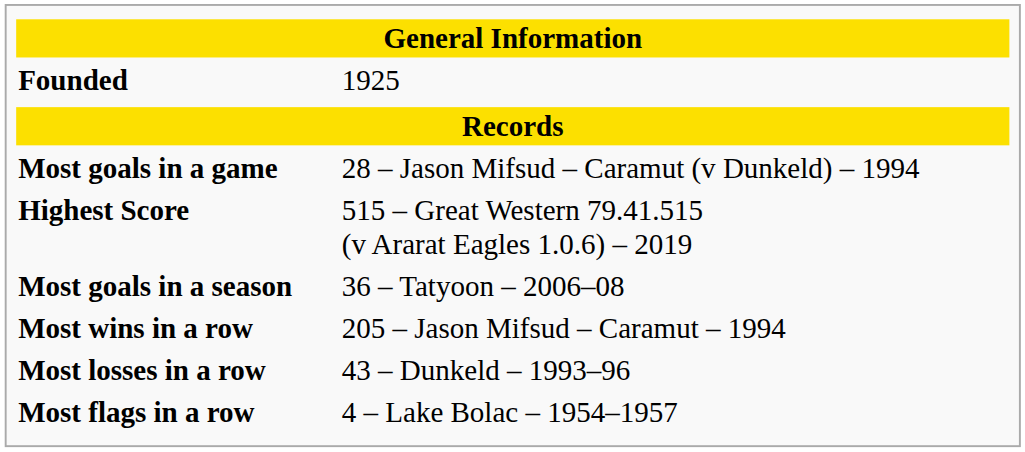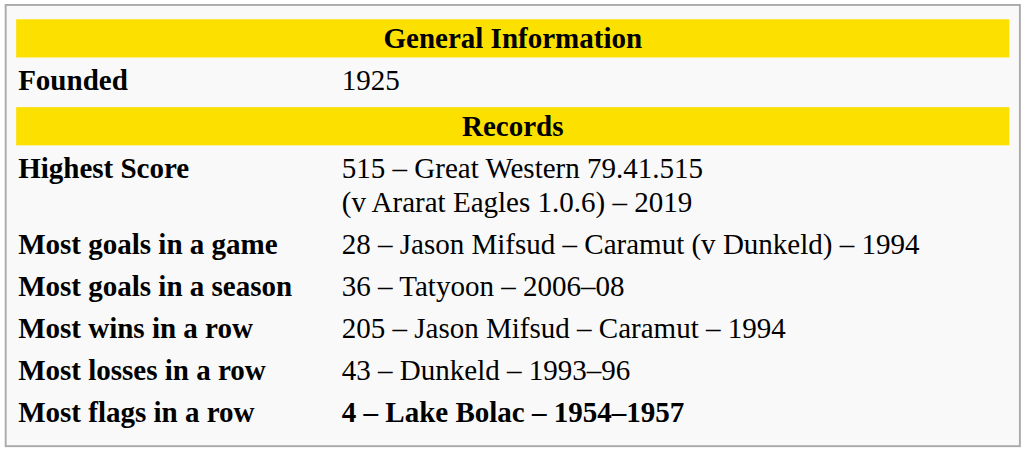rows swapped: Highest Score <-> Most goals in a game
Most flags in a row | column 2: normal -> bold
